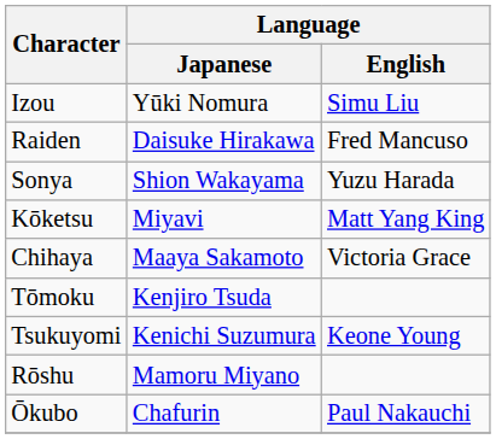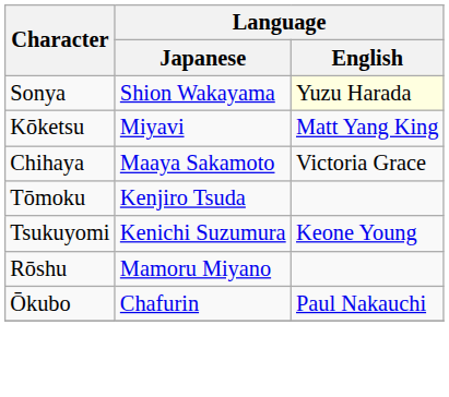- row: Izou | Yūki Nomura | Simu Liu
- row: Raiden | Daisuke Hirakawa | Fred Mancuso
Sonya | Language / English: no background -> lightyellow background
